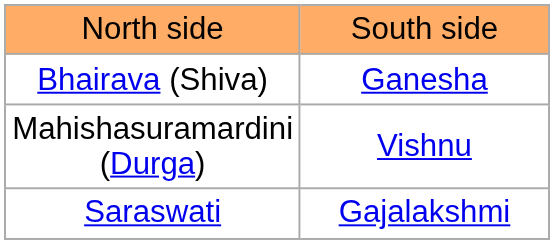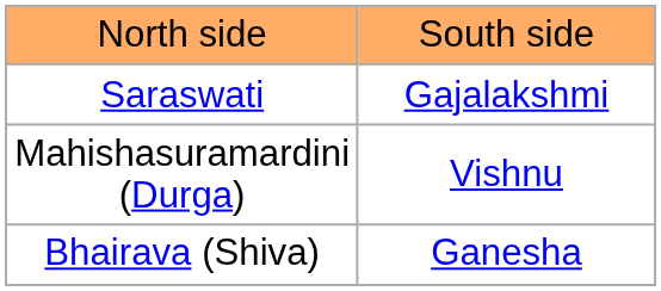rows swapped: Bhairava (Shiva) <-> Saraswati
